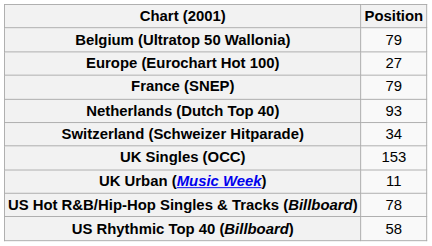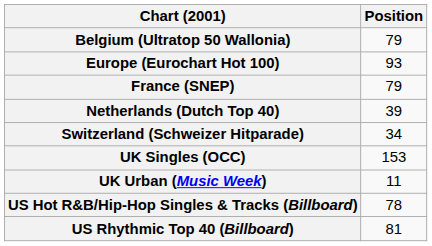Europe (Eurochart Hot 100) | Position: 27 -> 93
Netherlands (Dutch Top 40) | Position: 93 -> 39
US Rhythmic Top 40 (Billboard) | Position: 58 -> 81
